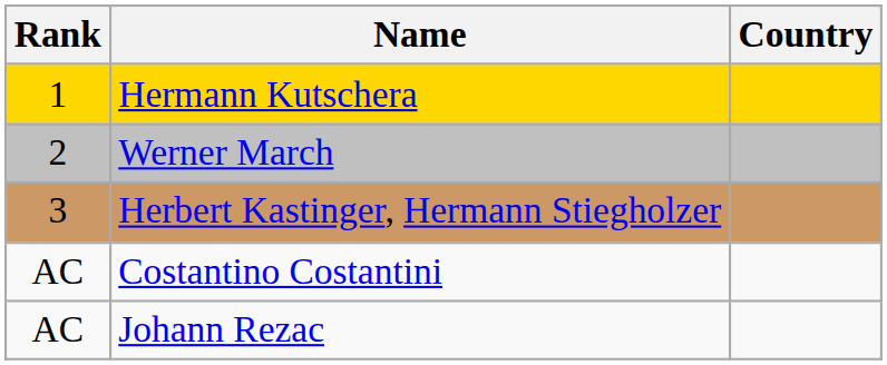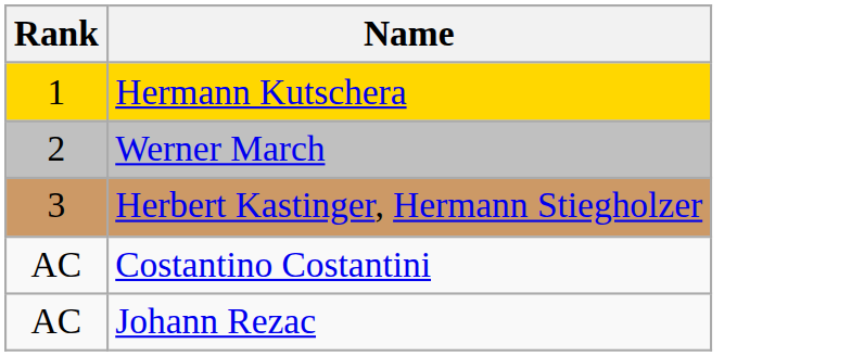- column: Country
